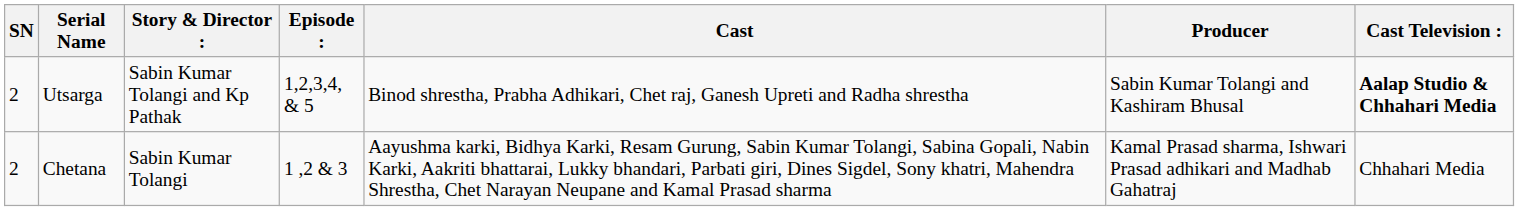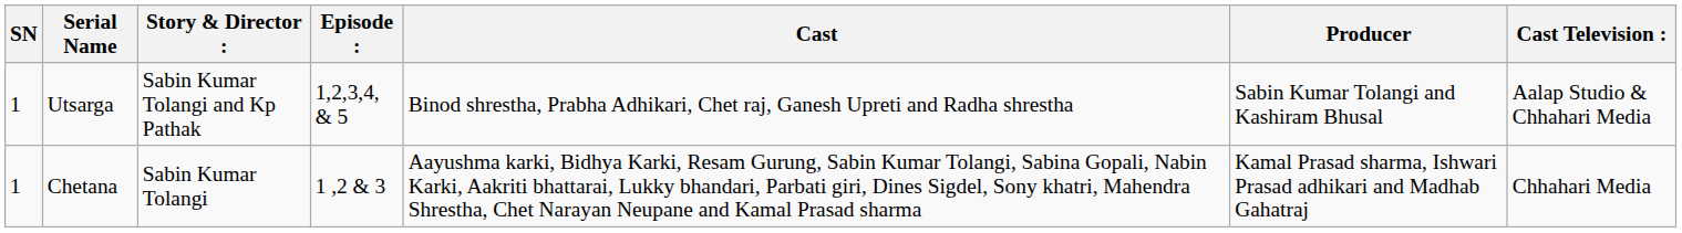Utsarga | SN: 2 -> 1
Utsarga | Cast Television :: bold -> normal
Chetana | SN: 2 -> 1
